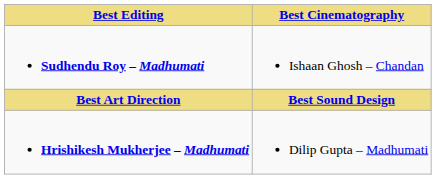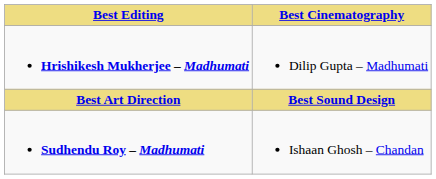rows swapped: Hrishikesh Mukherjee – Madhumati <-> Sudhendu Roy – Madhumati
